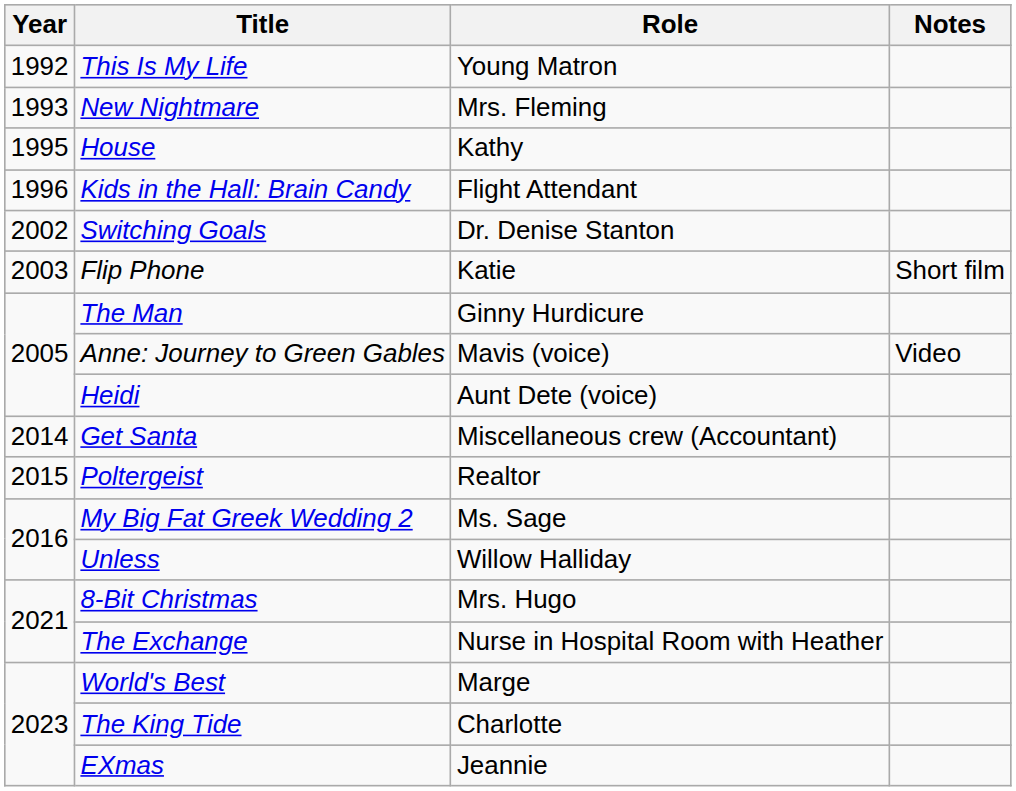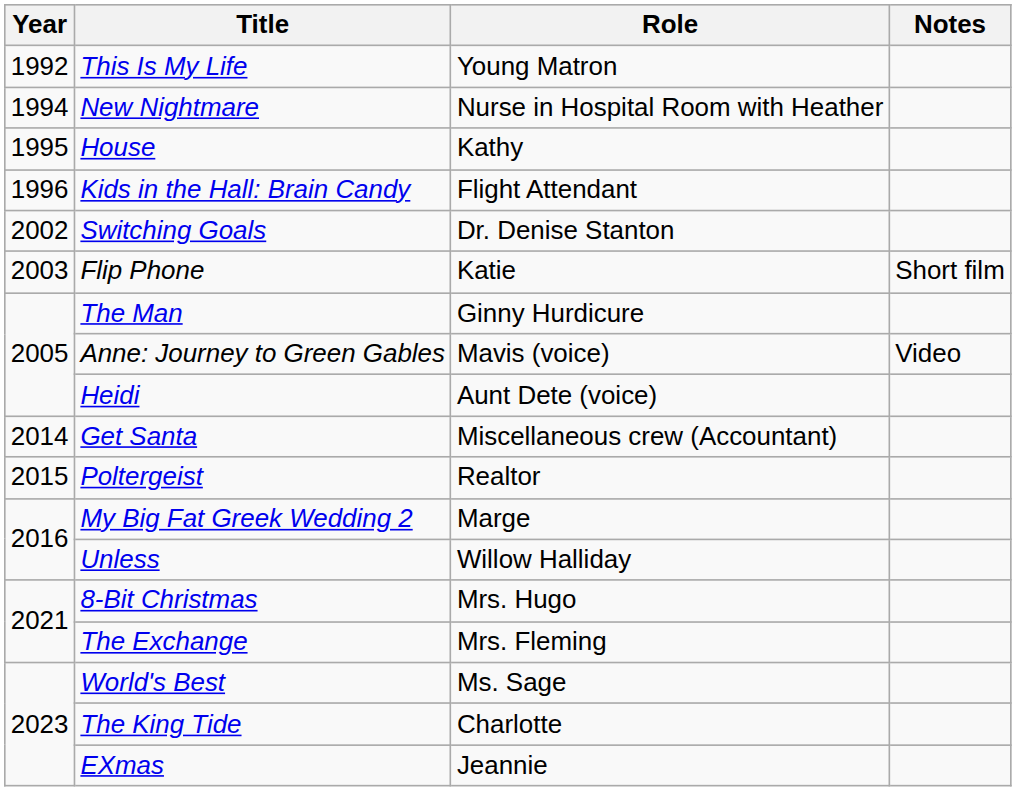New Nightmare | Year: 1993 -> 1994
New Nightmare | Role: Mrs. Fleming -> Nurse in Hospital Room with Heather
My Big Fat Greek Wedding 2 | Role: Ms. Sage -> Marge
The Exchange | Role: Nurse in Hospital Room with Heather -> Mrs. Fleming
World's Best | Role: Marge -> Ms. Sage
